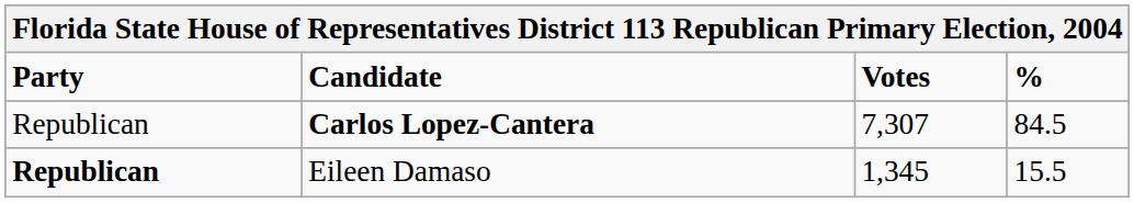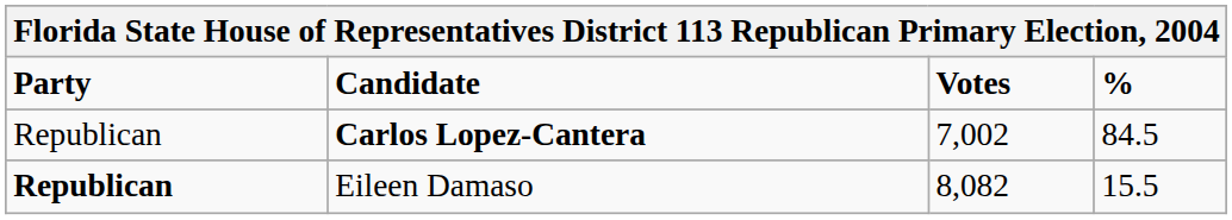Carlos Lopez-Cantera | Votes: 7,307 -> 7,002
Eileen Damaso | Votes: 1,345 -> 8,082
